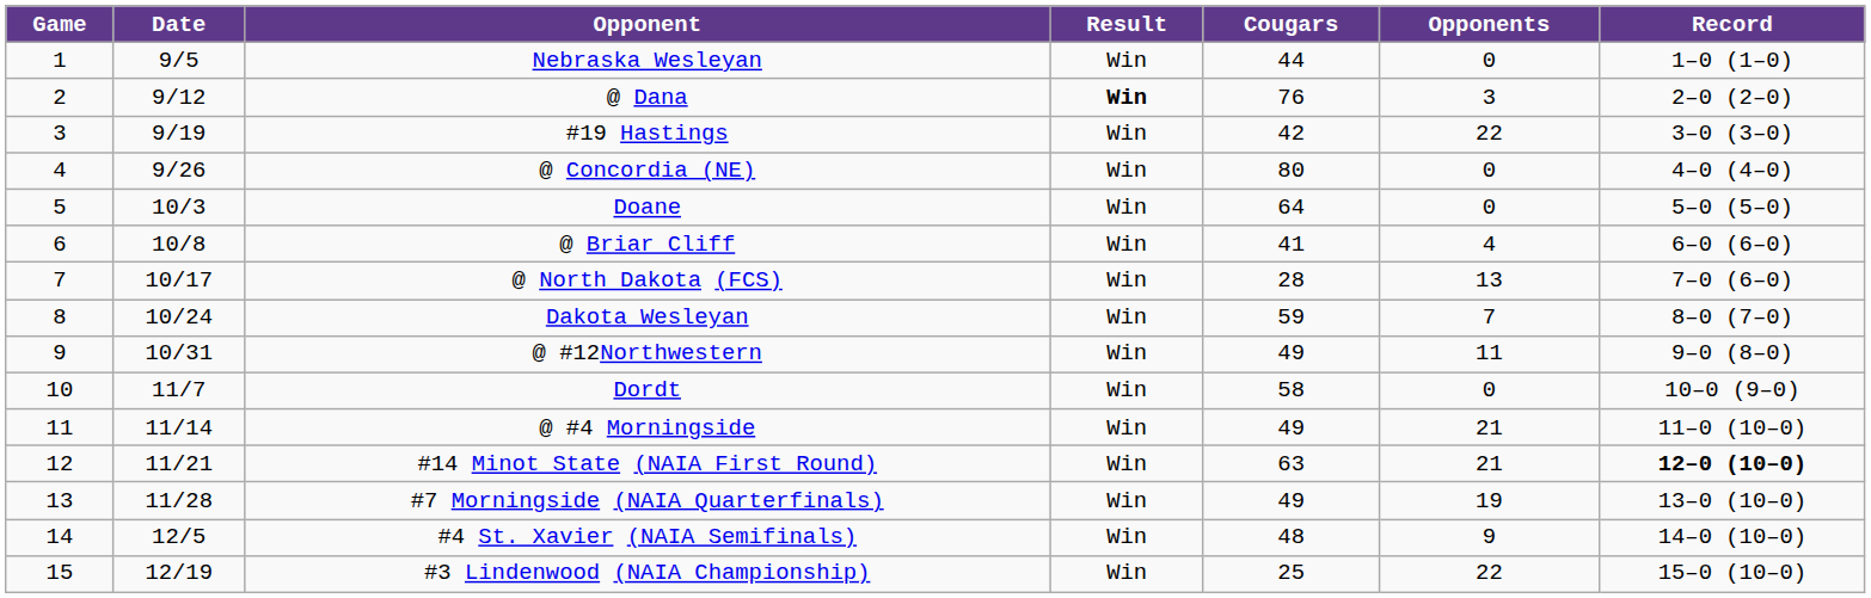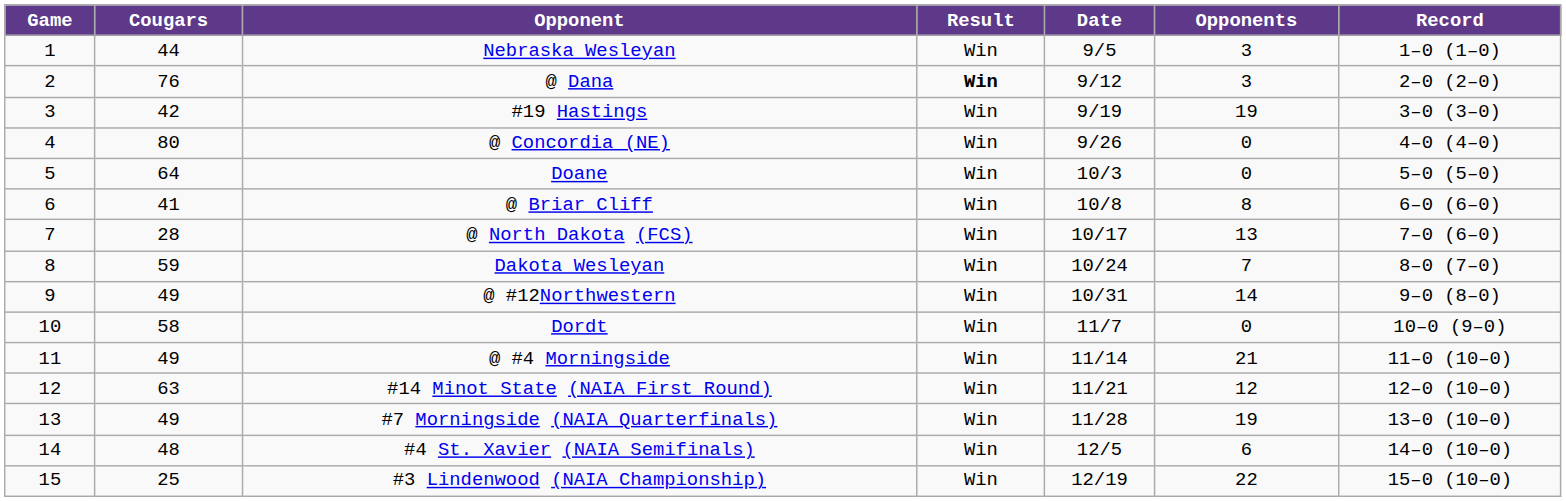columns swapped: Date <-> Cougars
Nebraska Wesleyan | Opponents: 0 -> 3
#19 Hastings | Opponents: 22 -> 19
@ Briar Cliff | Opponents: 4 -> 8
@ #12Northwestern | Opponents: 11 -> 14
#14 Minot State (NAIA First Round) | Opponents: 21 -> 12
#14 Minot State (NAIA First Round) | Record: bold -> normal
#4 St. Xavier (NAIA Semifinals) | Opponents: 9 -> 6
